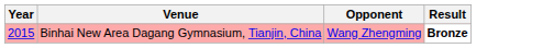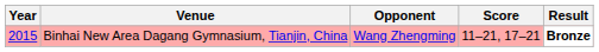+ column: Score | 11–21, 17–21
